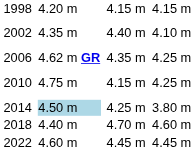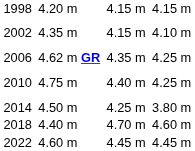2002 | column 5: 4.40 m -> 4.15 m
2010 | column 5: 4.15 m -> 4.40 m
2014 | column 3: lightblue background -> no background
